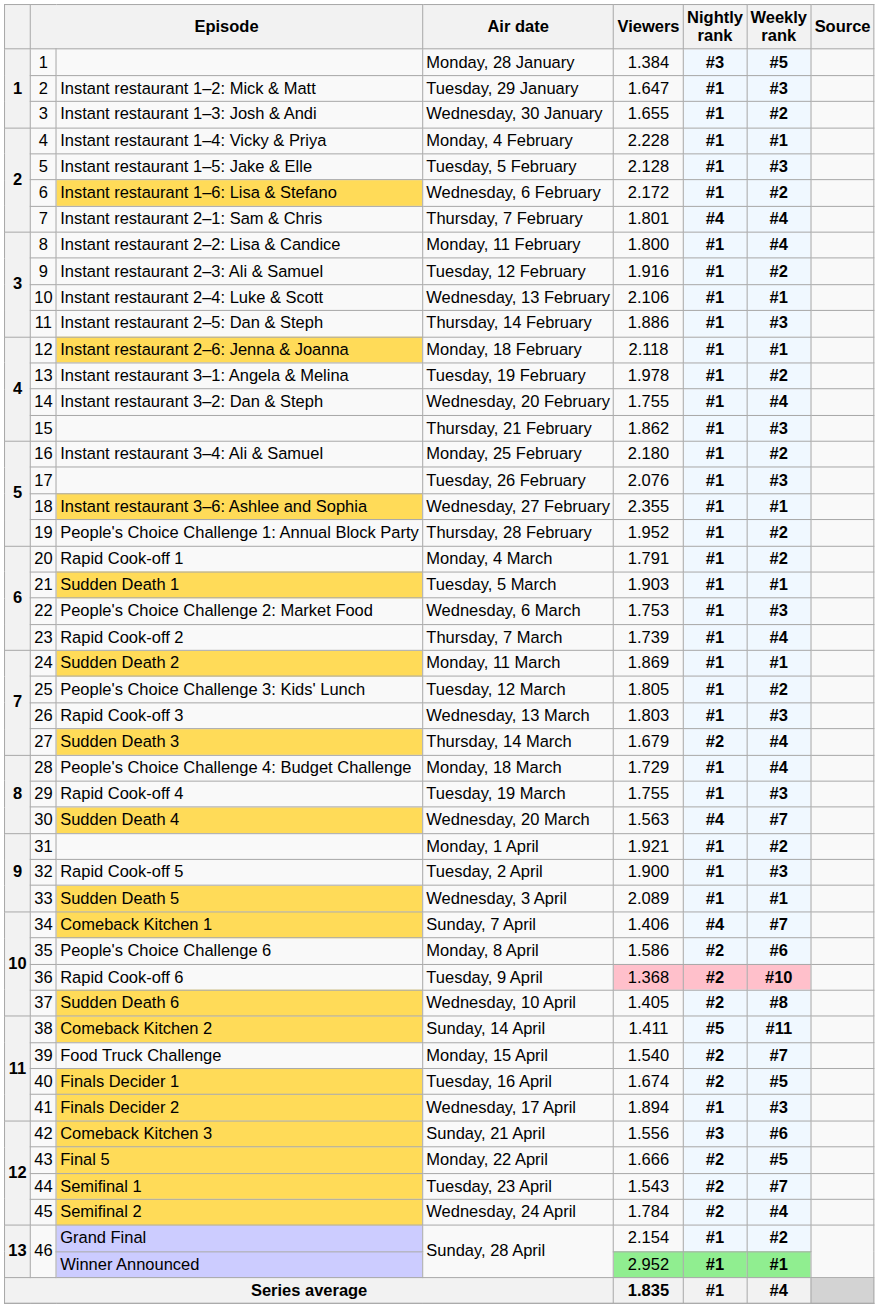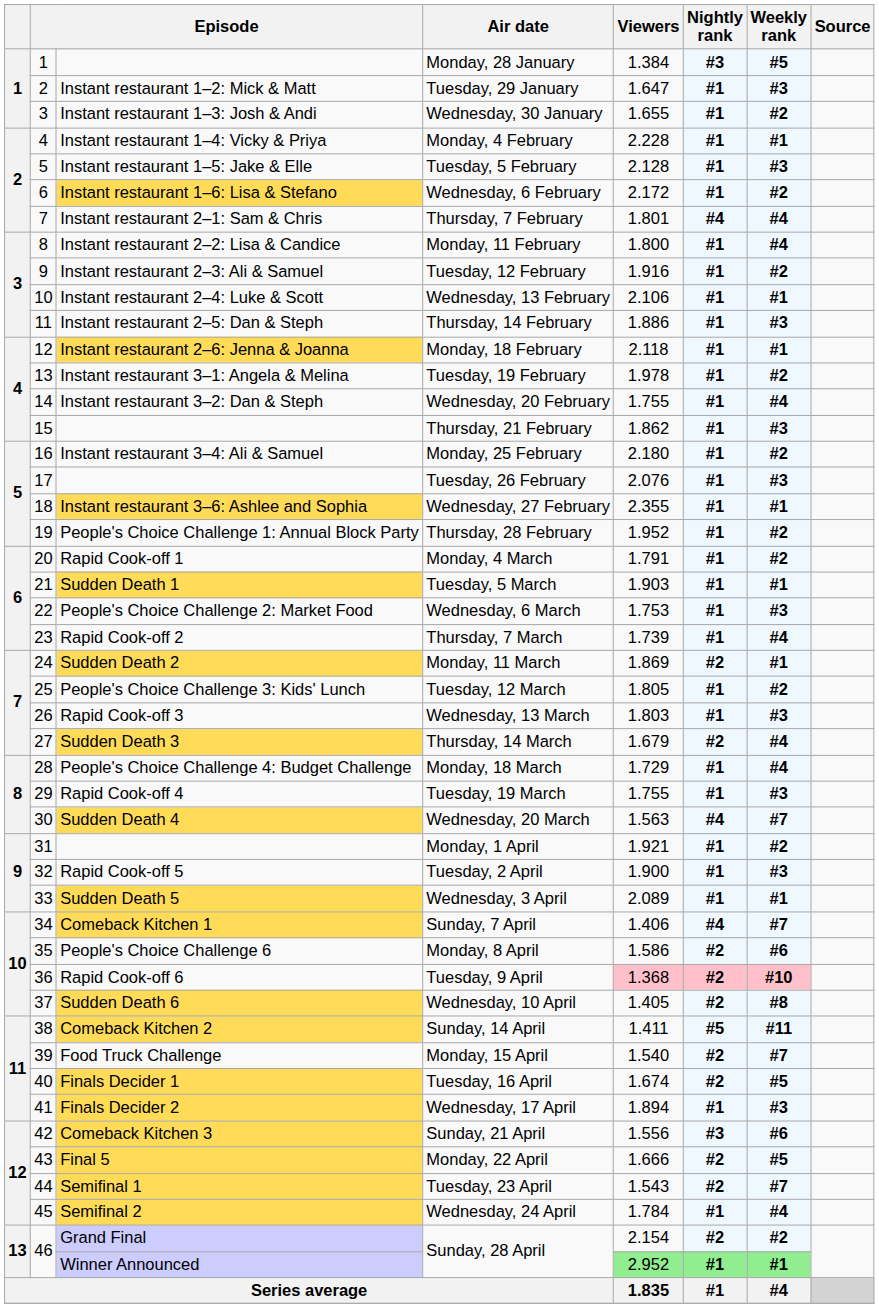Monday, 11 March | Nightly rank: #1 -> #2
Wednesday, 24 April | Nightly rank: #2 -> #1
Grand Final / Sunday, 28 April | Nightly rank: #1 -> #2
